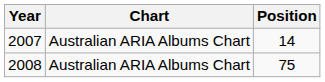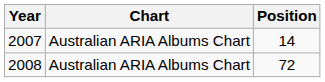2008 | Position: 75 -> 72
